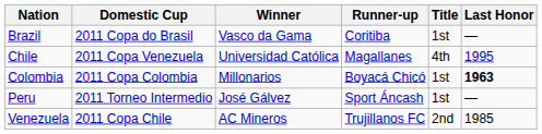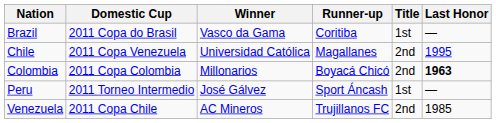Chile | Title: 4th -> 2nd
Colombia | Title: 1st -> 2nd
